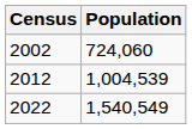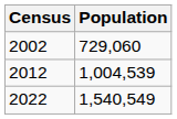2002 | Population: 724,060 -> 729,060
